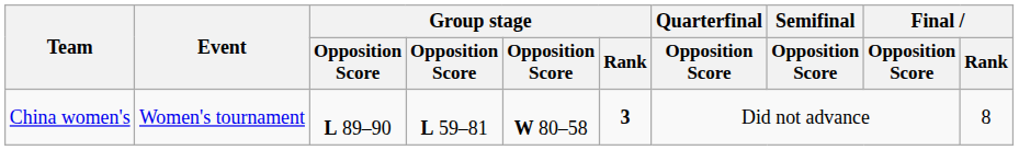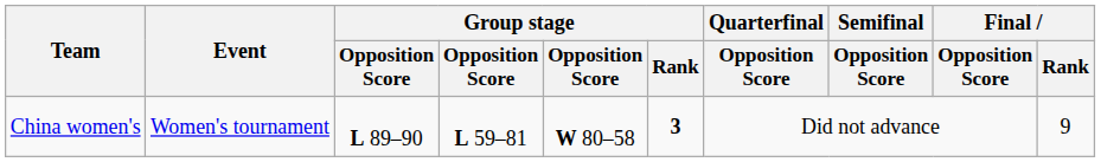China women's | Final / Rank: 8 -> 9
